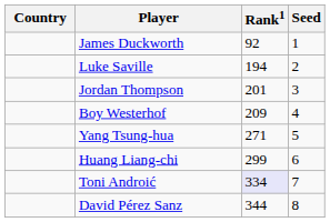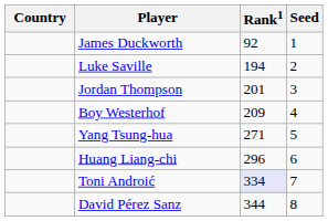Huang Liang-chi | Rank1: 299 -> 296
